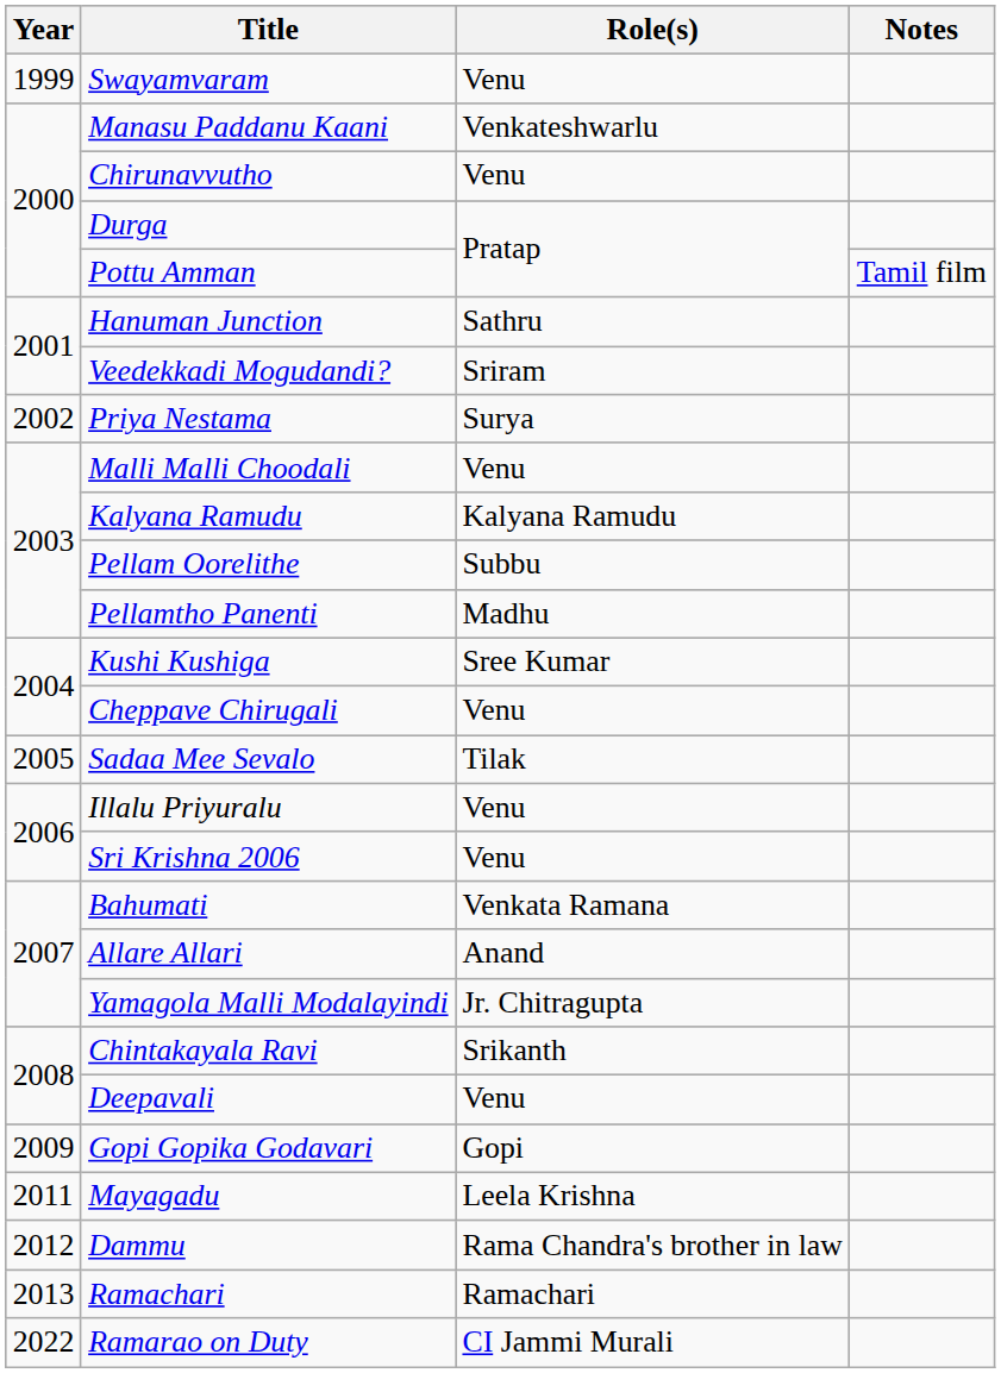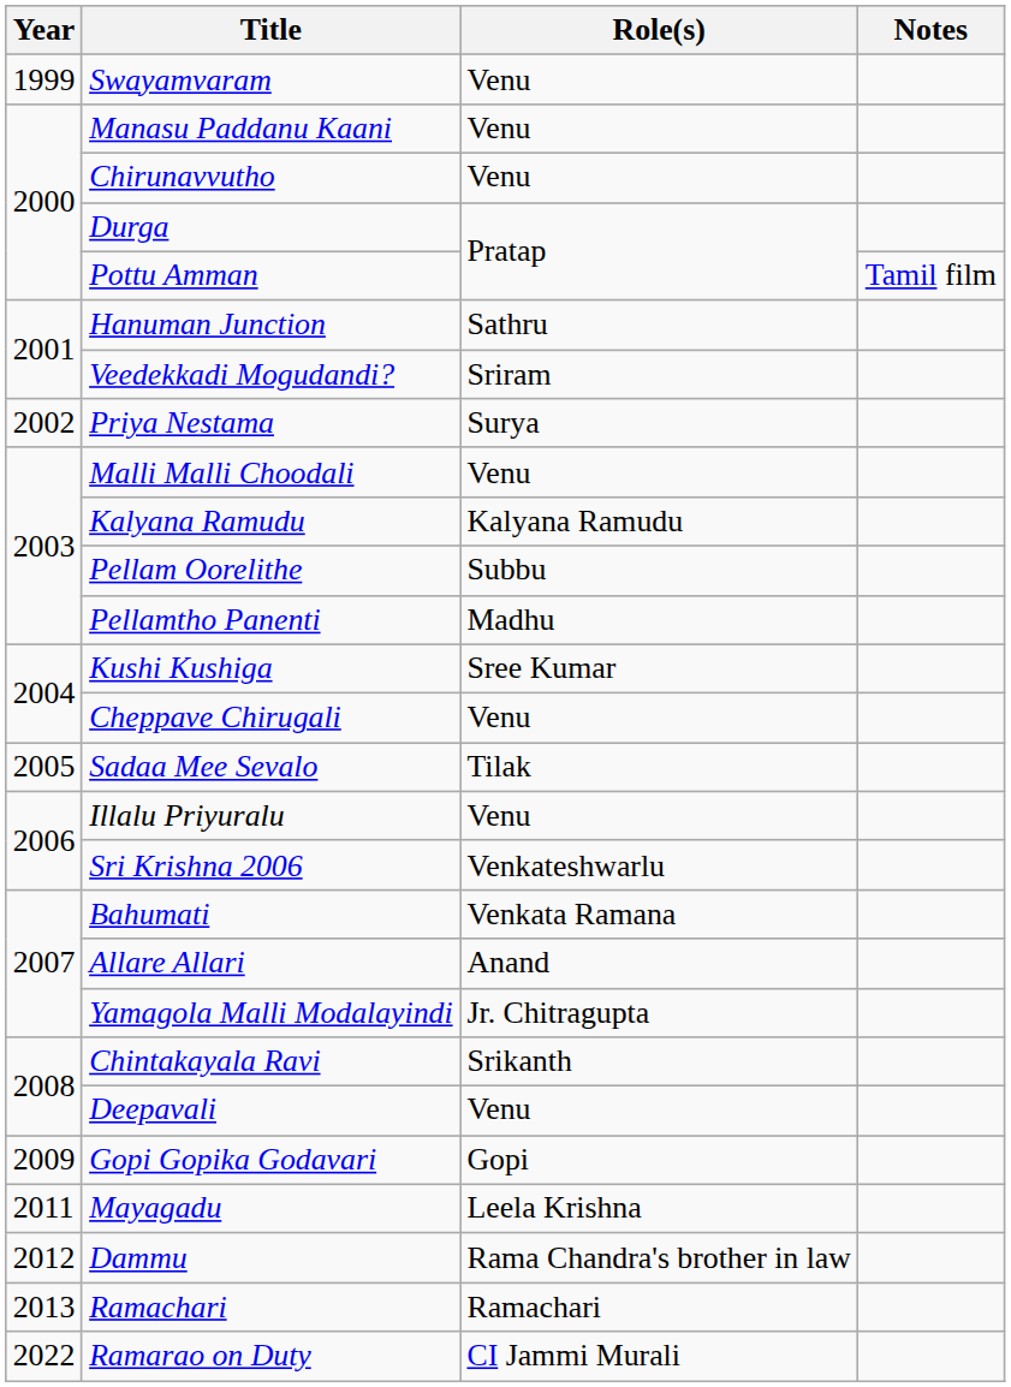Manasu Paddanu Kaani | Role(s): Venkateshwarlu -> Venu
Sri Krishna 2006 | Role(s): Venu -> Venkateshwarlu
